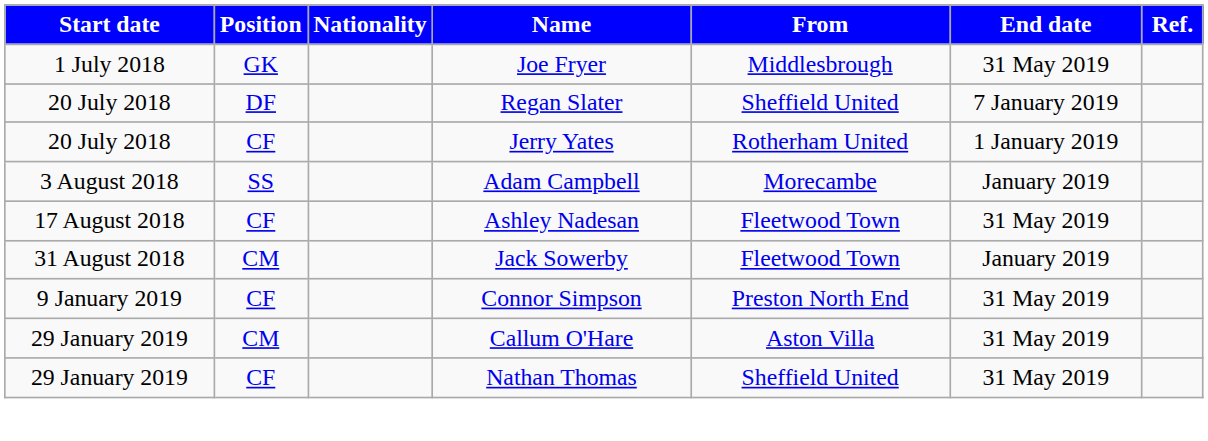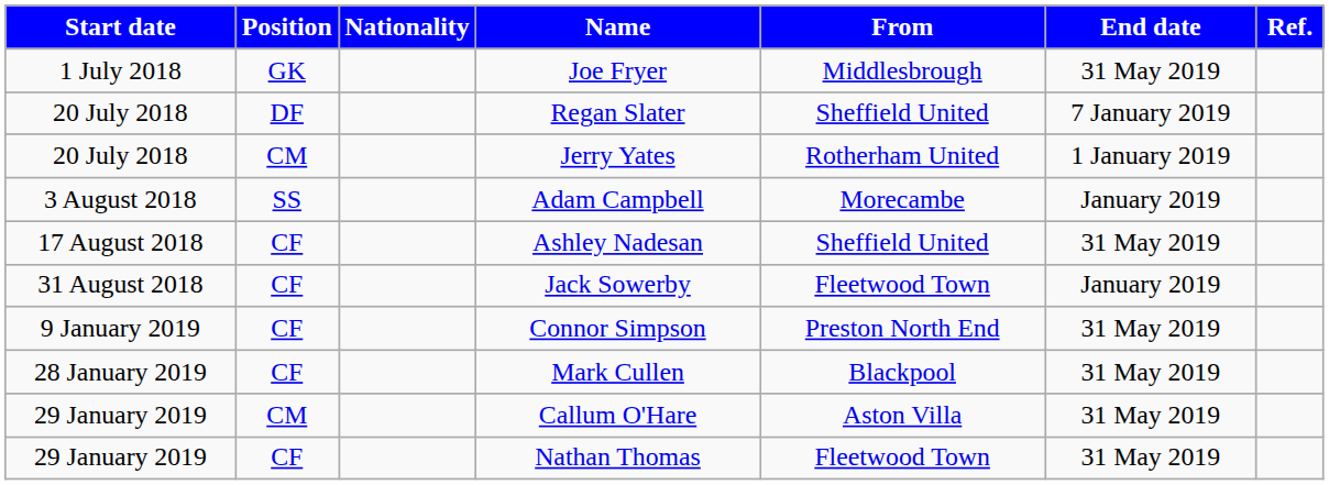Jerry Yates | Position: CF -> CM
Ashley Nadesan | From: Fleetwood Town -> Sheffield United
Jack Sowerby | Position: CM -> CF
+ row: 28 January 2019 | CF | Mark Cullen | Blackpool | 31 May 2019
Nathan Thomas | From: Sheffield United -> Fleetwood Town
